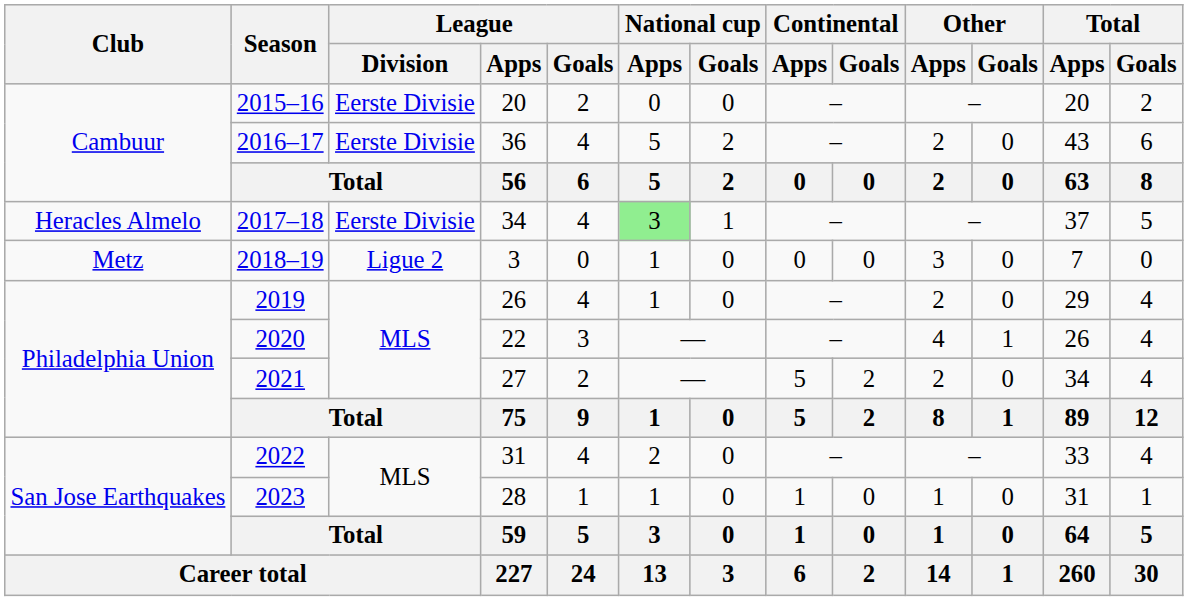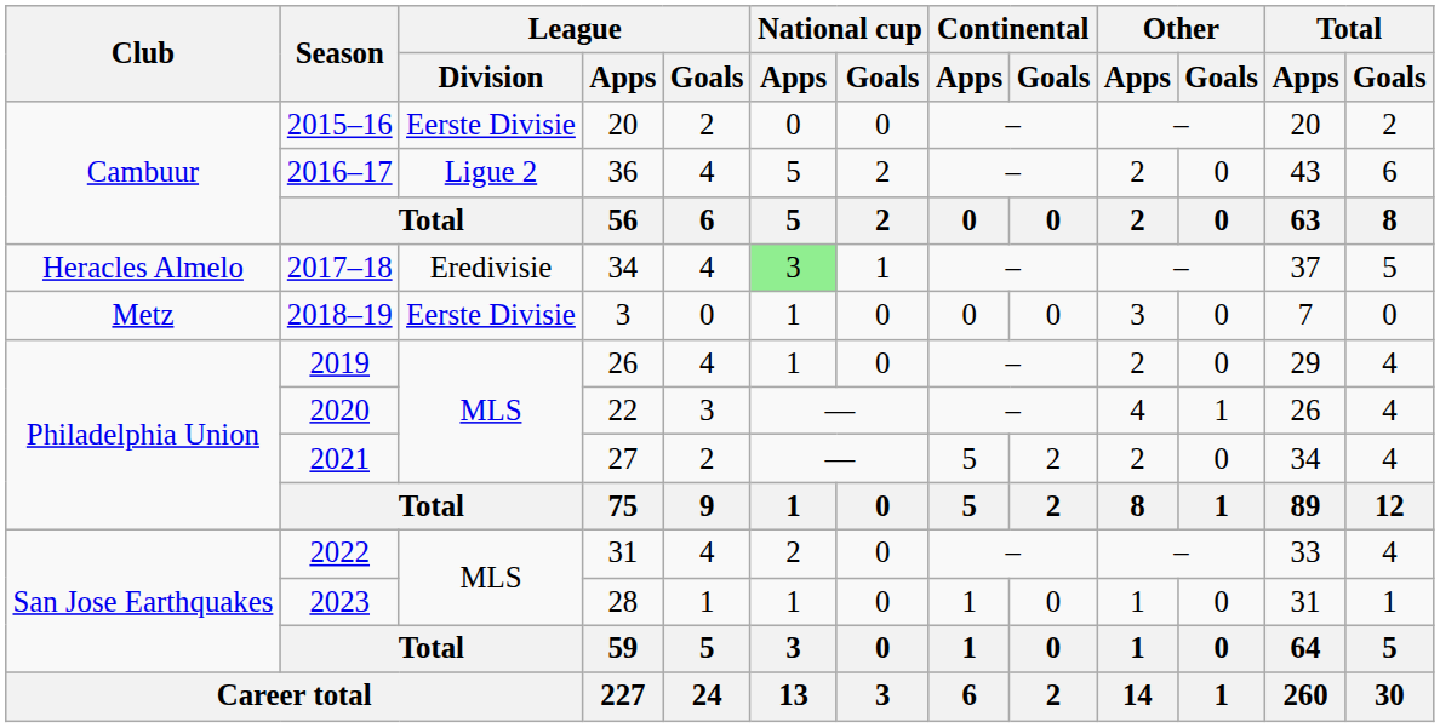2016–17 | League / Division: Eerste Divisie -> Ligue 2
2017–18 | League / Division: Eerste Divisie -> Eredivisie
2018–19 | League / Division: Ligue 2 -> Eerste Divisie
